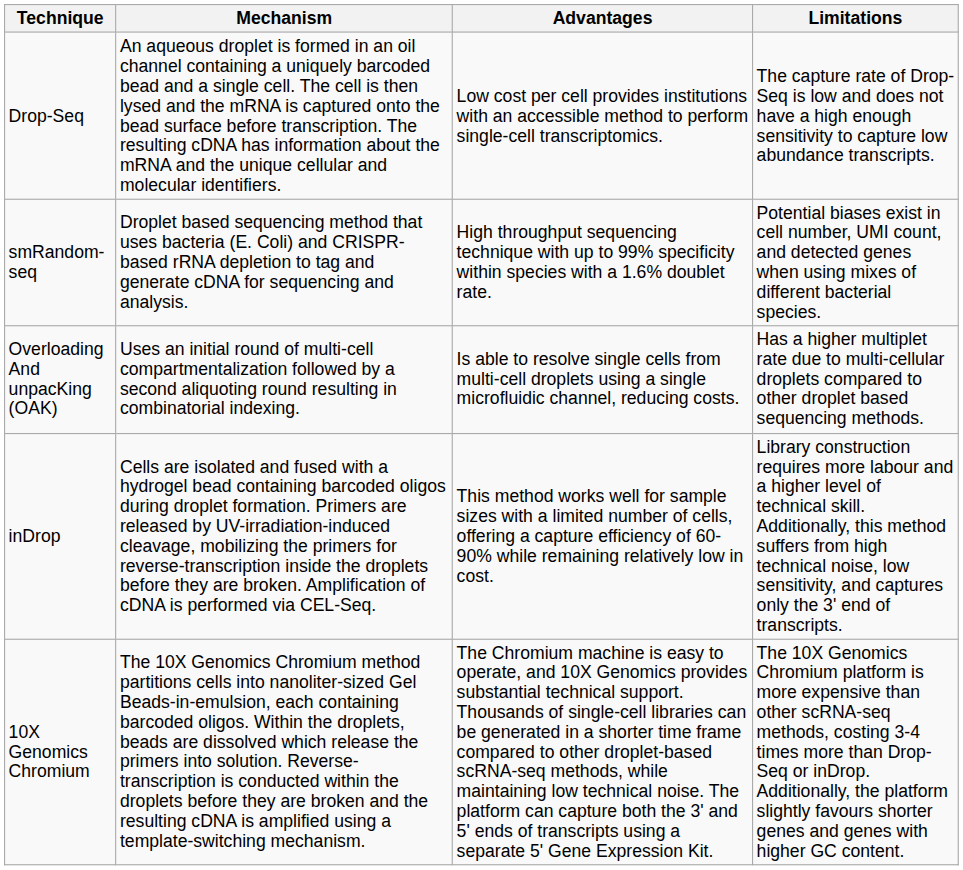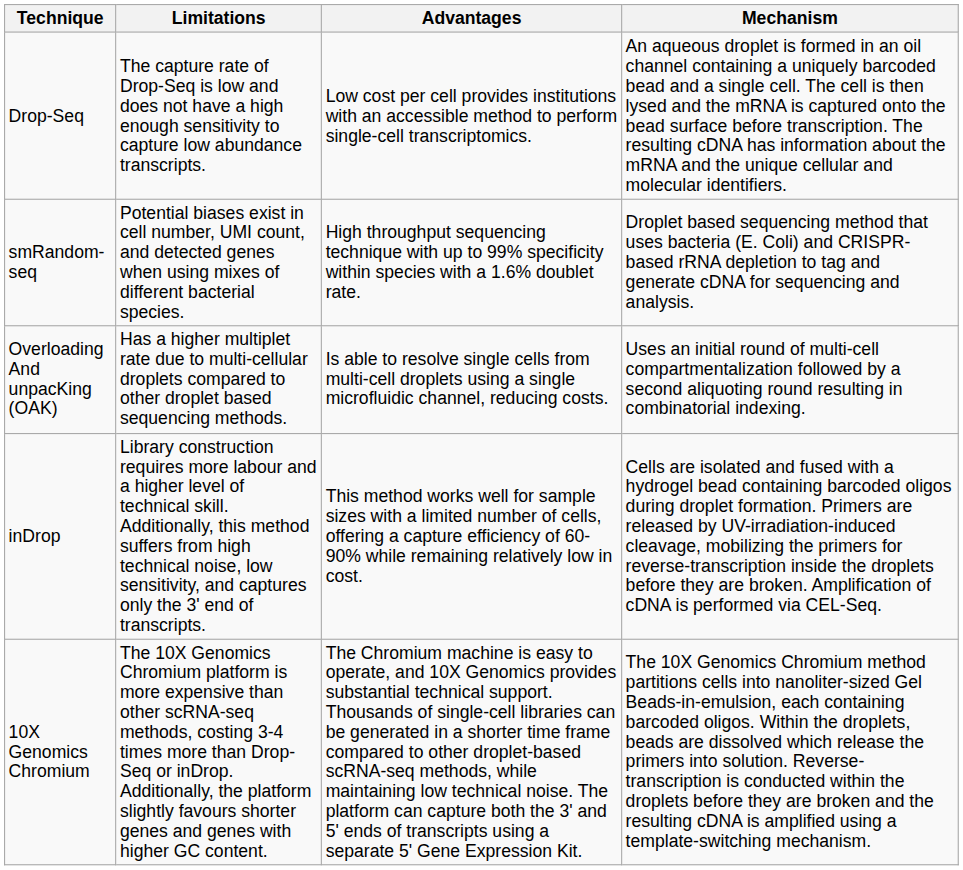columns swapped: Mechanism <-> Limitations
